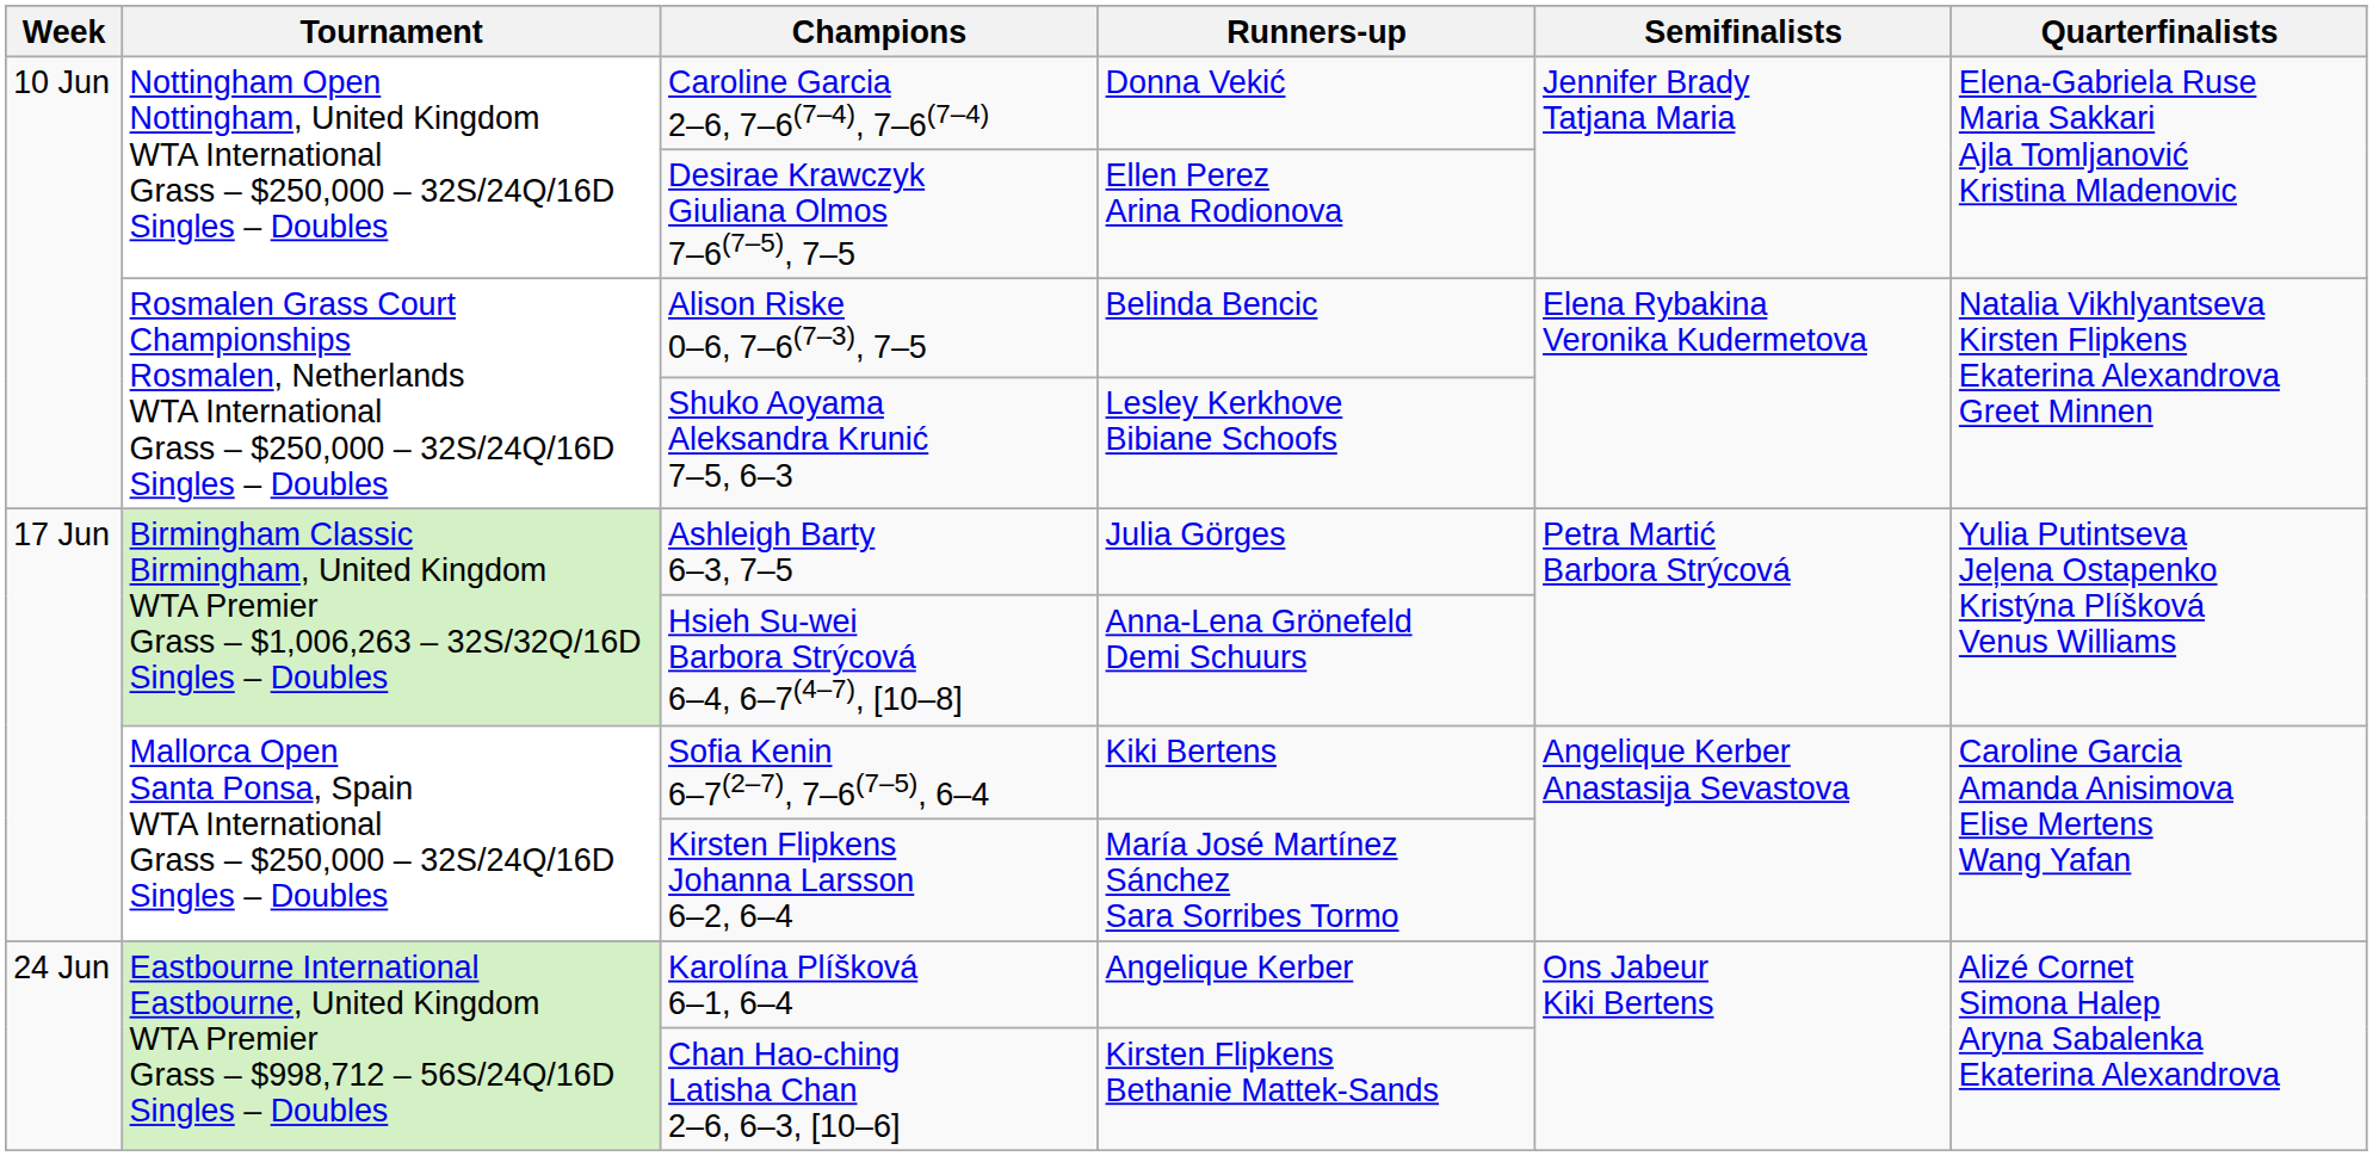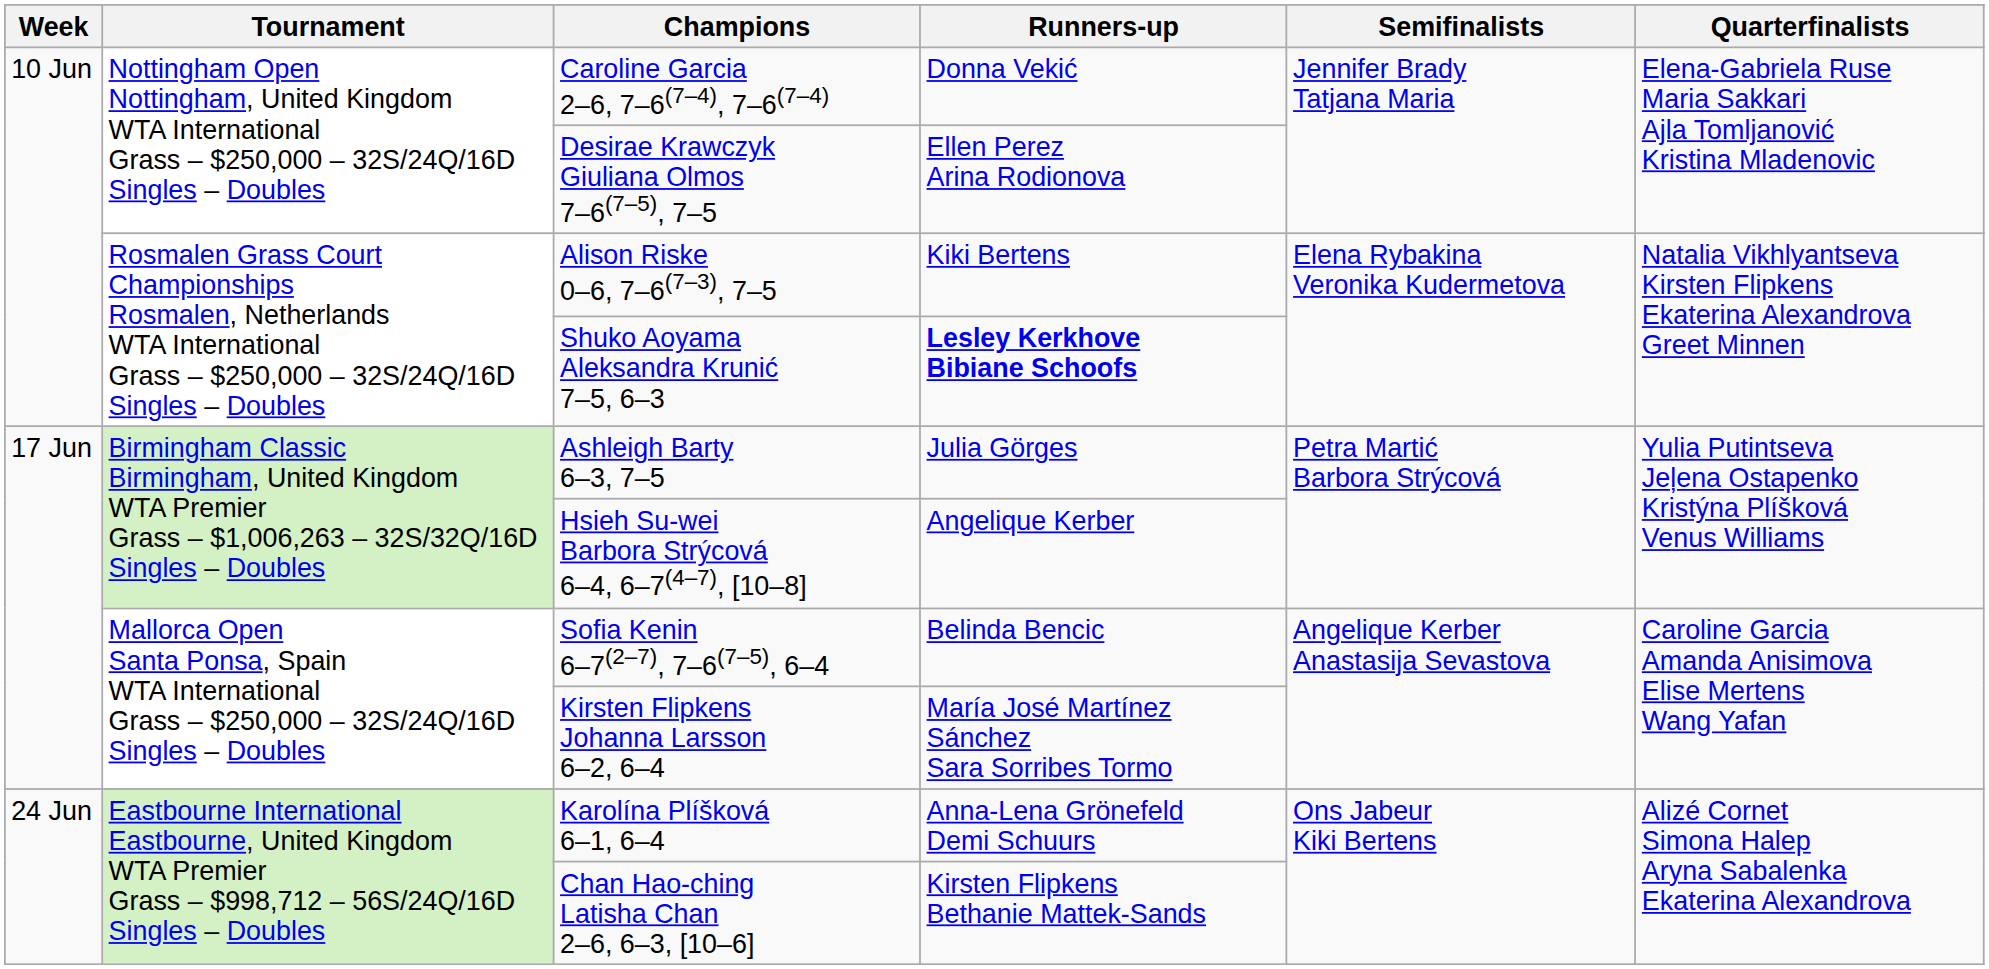Alison Riske 0–6, 7–6(7–3), 7–5 | Runners-up: Belinda Bencic -> Kiki Bertens
Shuko Aoyama Aleksandra Krunić 7–5, 6–3 | Runners-up: normal -> bold
Hsieh Su-wei Barbora Strýcová 6–4, 6–7(4–7), [10–8] | Runners-up: Anna-Lena Grönefeld Demi Schuurs -> Angelique Kerber
Sofia Kenin 6–7(2–7), 7–6(7–5), 6–4 | Runners-up: Kiki Bertens -> Belinda Bencic
Karolína Plíšková 6–1, 6–4 | Runners-up: Angelique Kerber -> Anna-Lena Grönefeld Demi Schuurs
